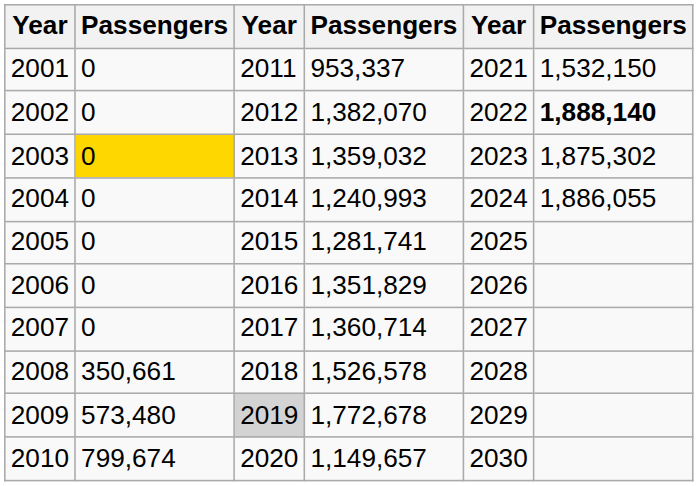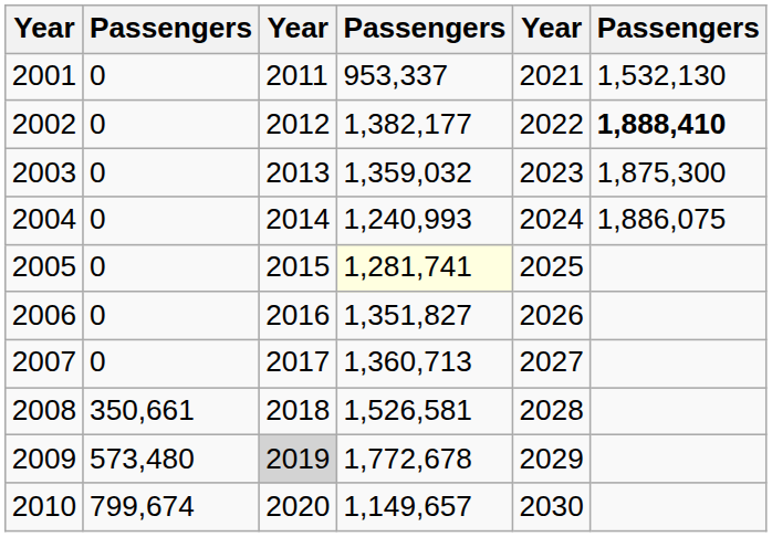2001 | column 6: 1,532,150 -> 1,532,130
2002 | column 4: 1,382,070 -> 1,382,177
2002 | column 6: 1,888,140 -> 1,888,410
2003 | column 2: gold background -> no background
2003 | column 6: 1,875,302 -> 1,875,300
2004 | column 6: 1,886,055 -> 1,886,075
2005 | column 4: no background -> lightyellow background
2006 | column 4: 1,351,829 -> 1,351,827
2007 | column 4: 1,360,714 -> 1,360,713
2008 | column 4: 1,526,578 -> 1,526,581
